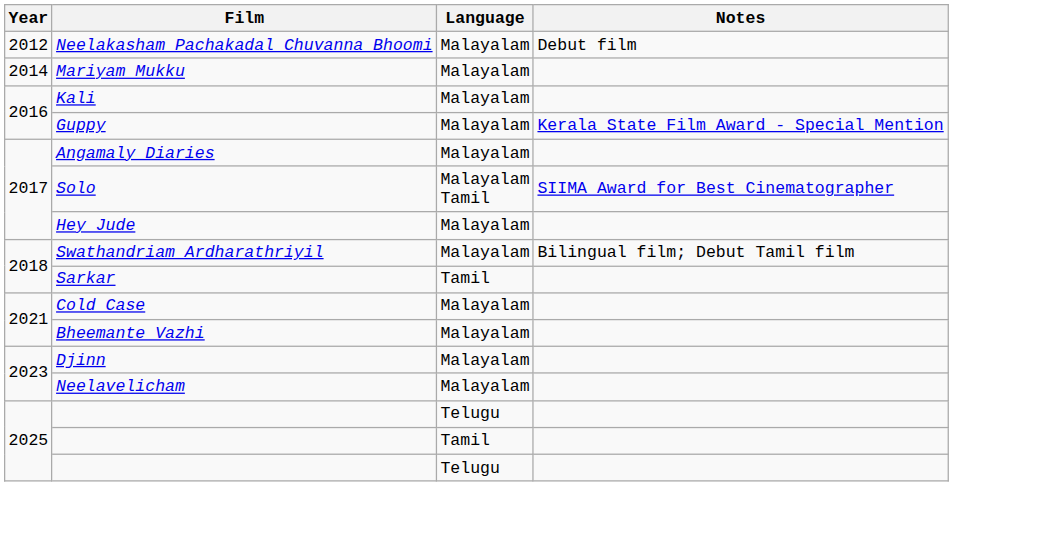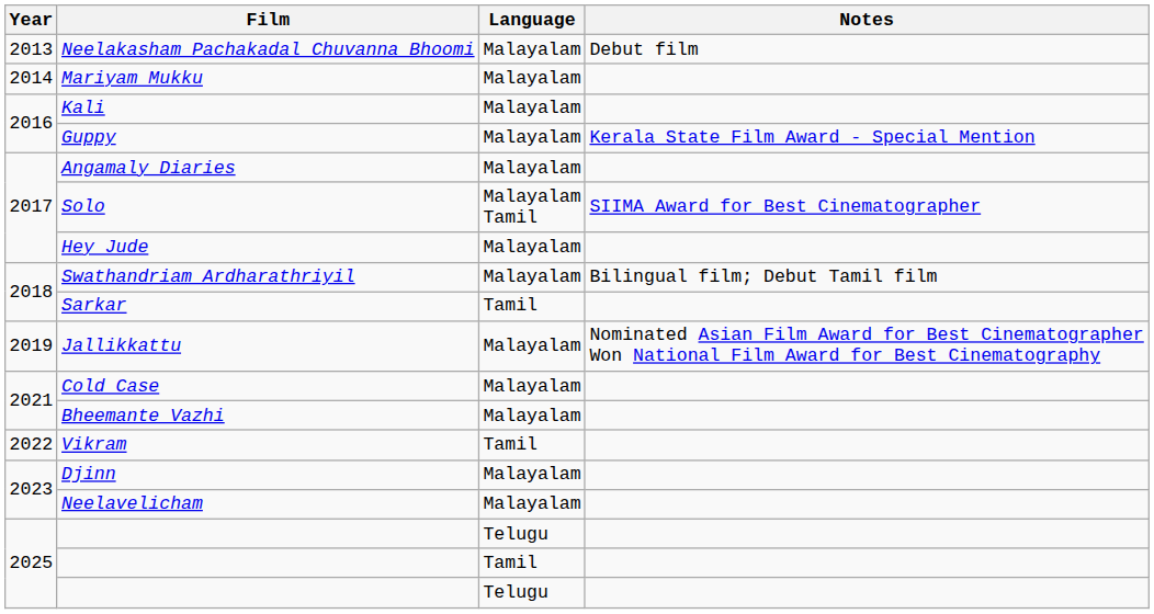Neelakasham Pachakadal Chuvanna Bhoomi | Year: 2012 -> 2013
+ row: 2019 | Jallikkattu | Malayalam | Nominated Asian Film Award for Best Cinematographer Won National Film Award for Best Cinematography
+ row: 2022 | Vikram | Tamil
